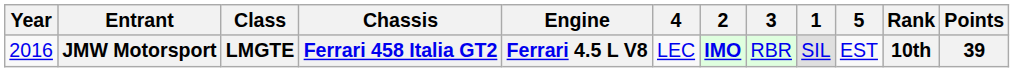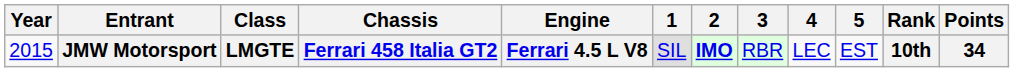columns swapped: 1 <-> 4
JMW Motorsport | Year: 2016 -> 2015
JMW Motorsport | Points: 39 -> 34
